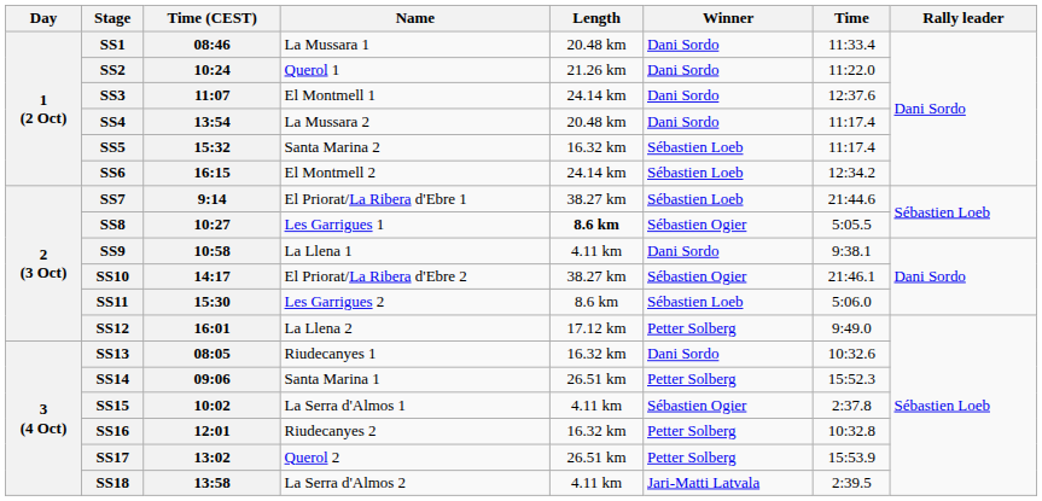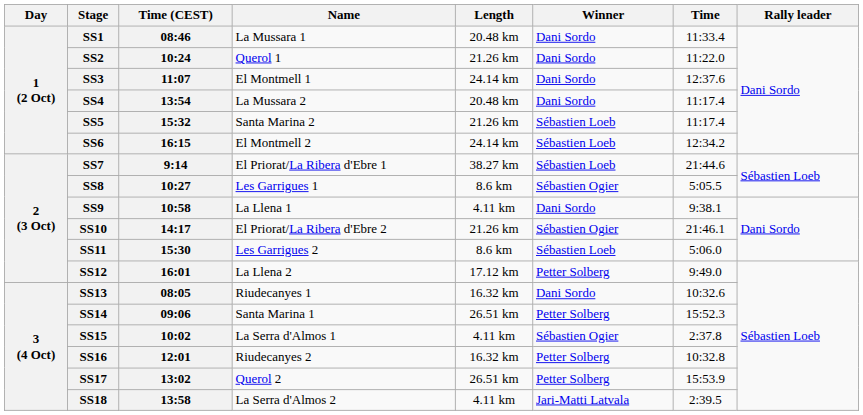SS5 | Length: 16.32 km -> 21.26 km
SS8 | Length: bold -> normal
SS10 | Length: 38.27 km -> 21.26 km
